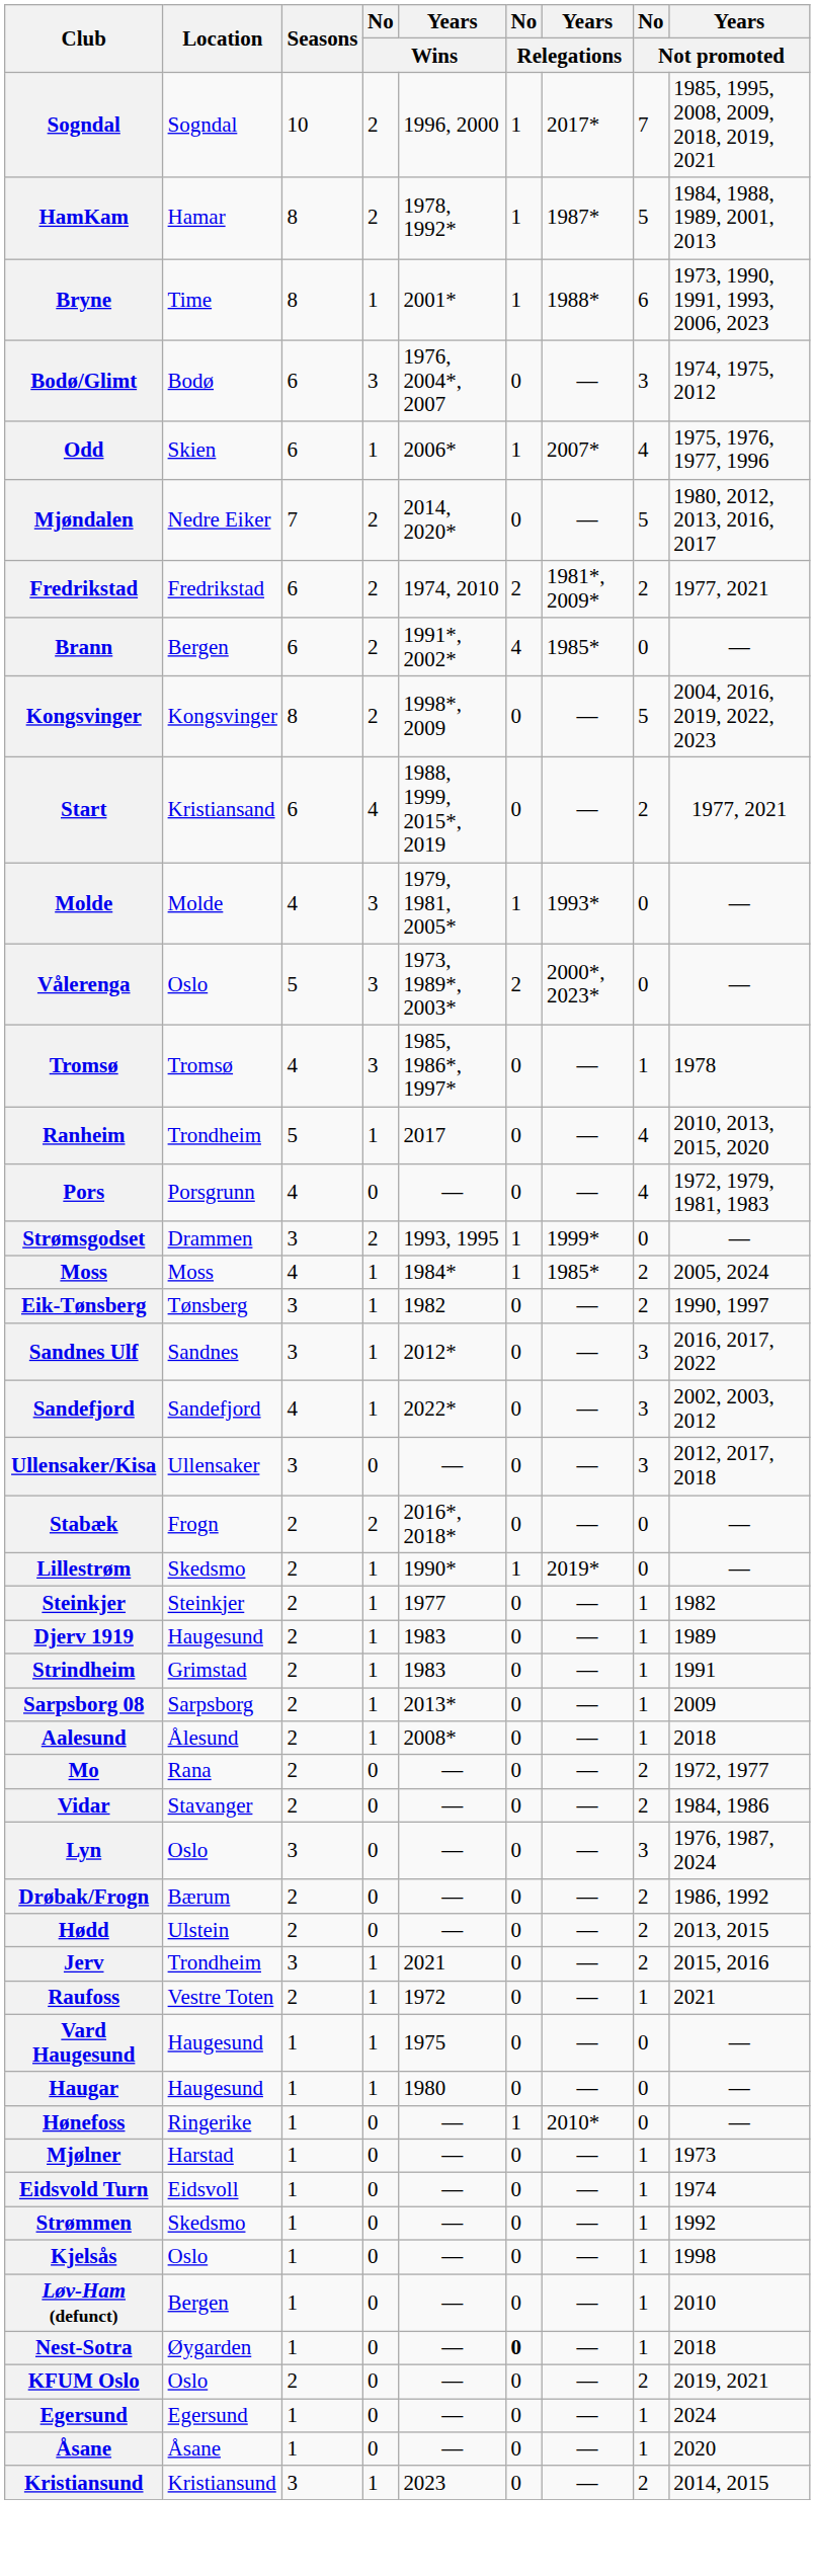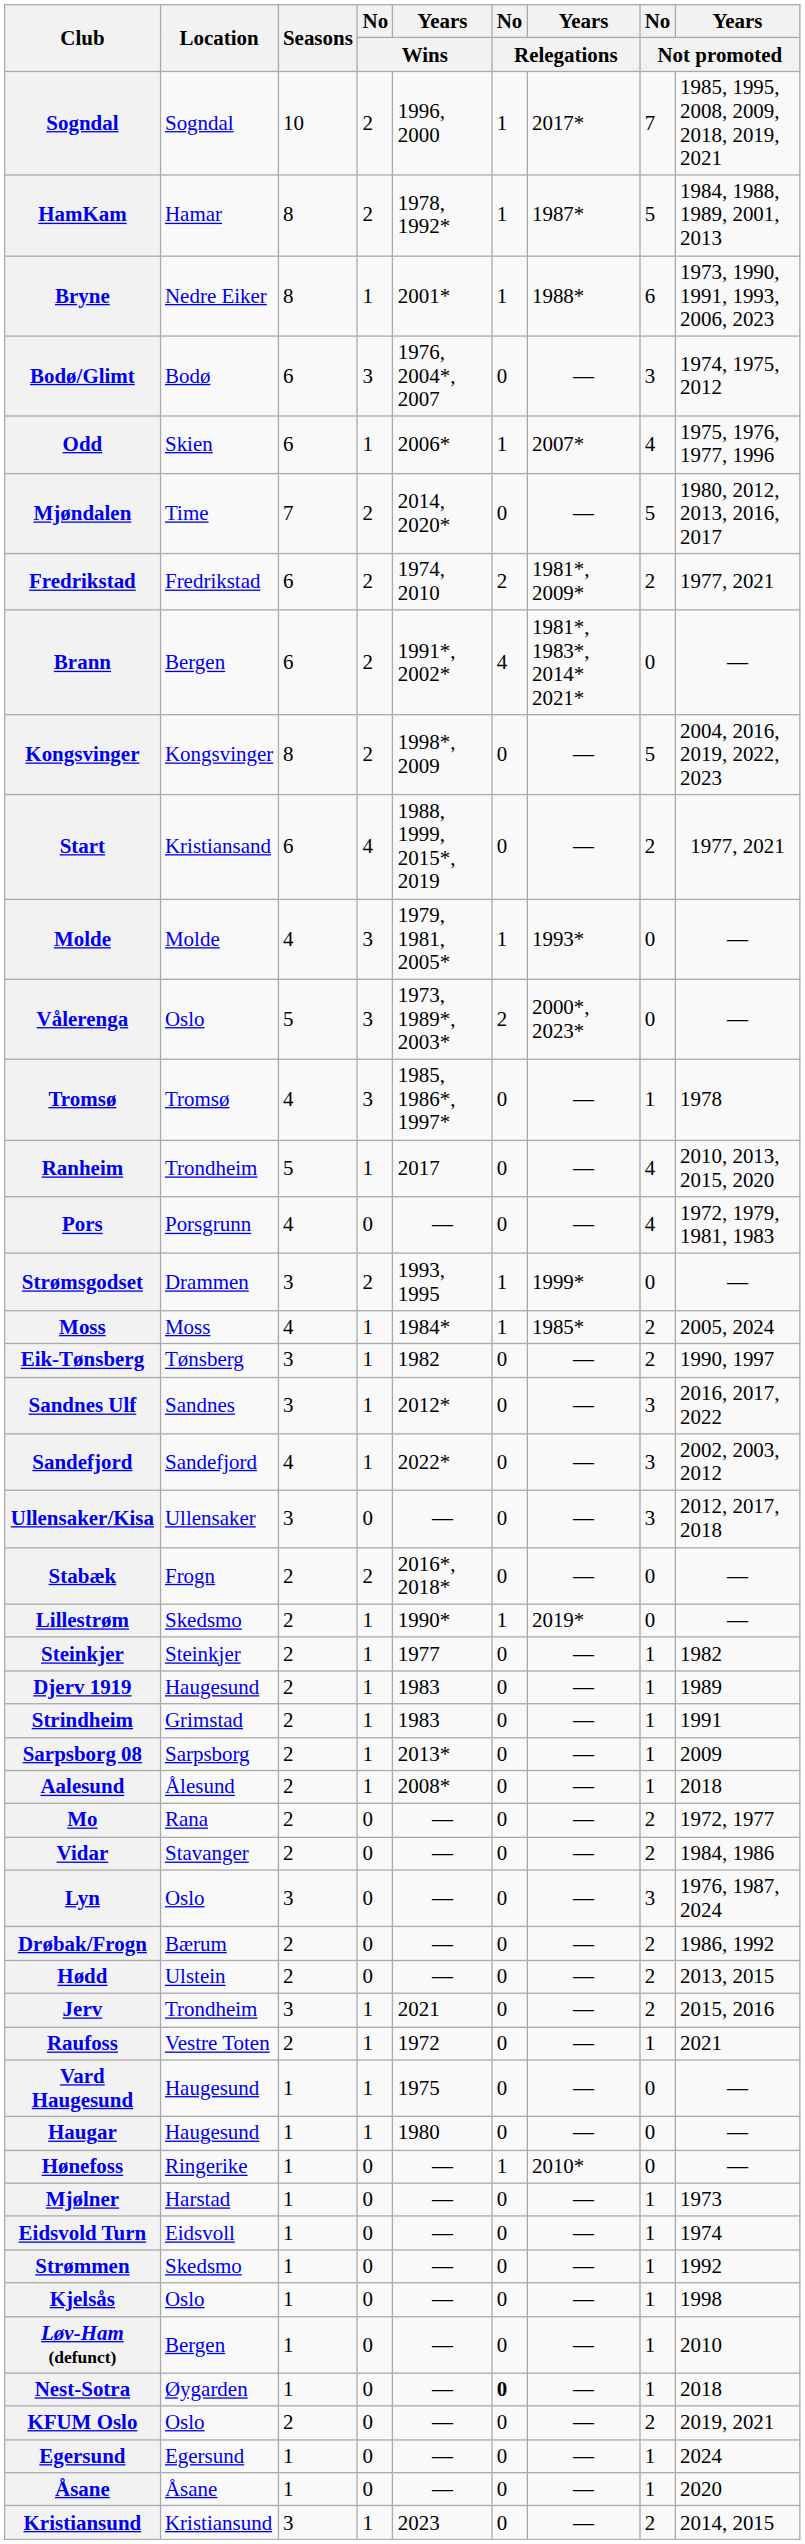Bryne | Location: Time -> Nedre Eiker
Mjøndalen | Location: Nedre Eiker -> Time
Brann | Years / Relegations: 1985* -> 1981*, 1983*, 2014* 2021*
